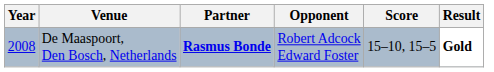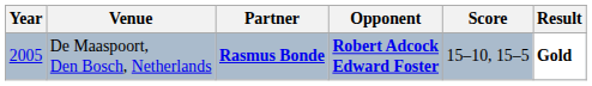De Maaspoort, Den Bosch, Netherlands | Year: 2008 -> 2005
De Maaspoort, Den Bosch, Netherlands | Opponent: normal -> bold
